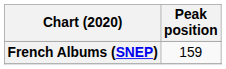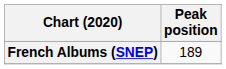French Albums (SNEP) | Peak position: 159 -> 189
